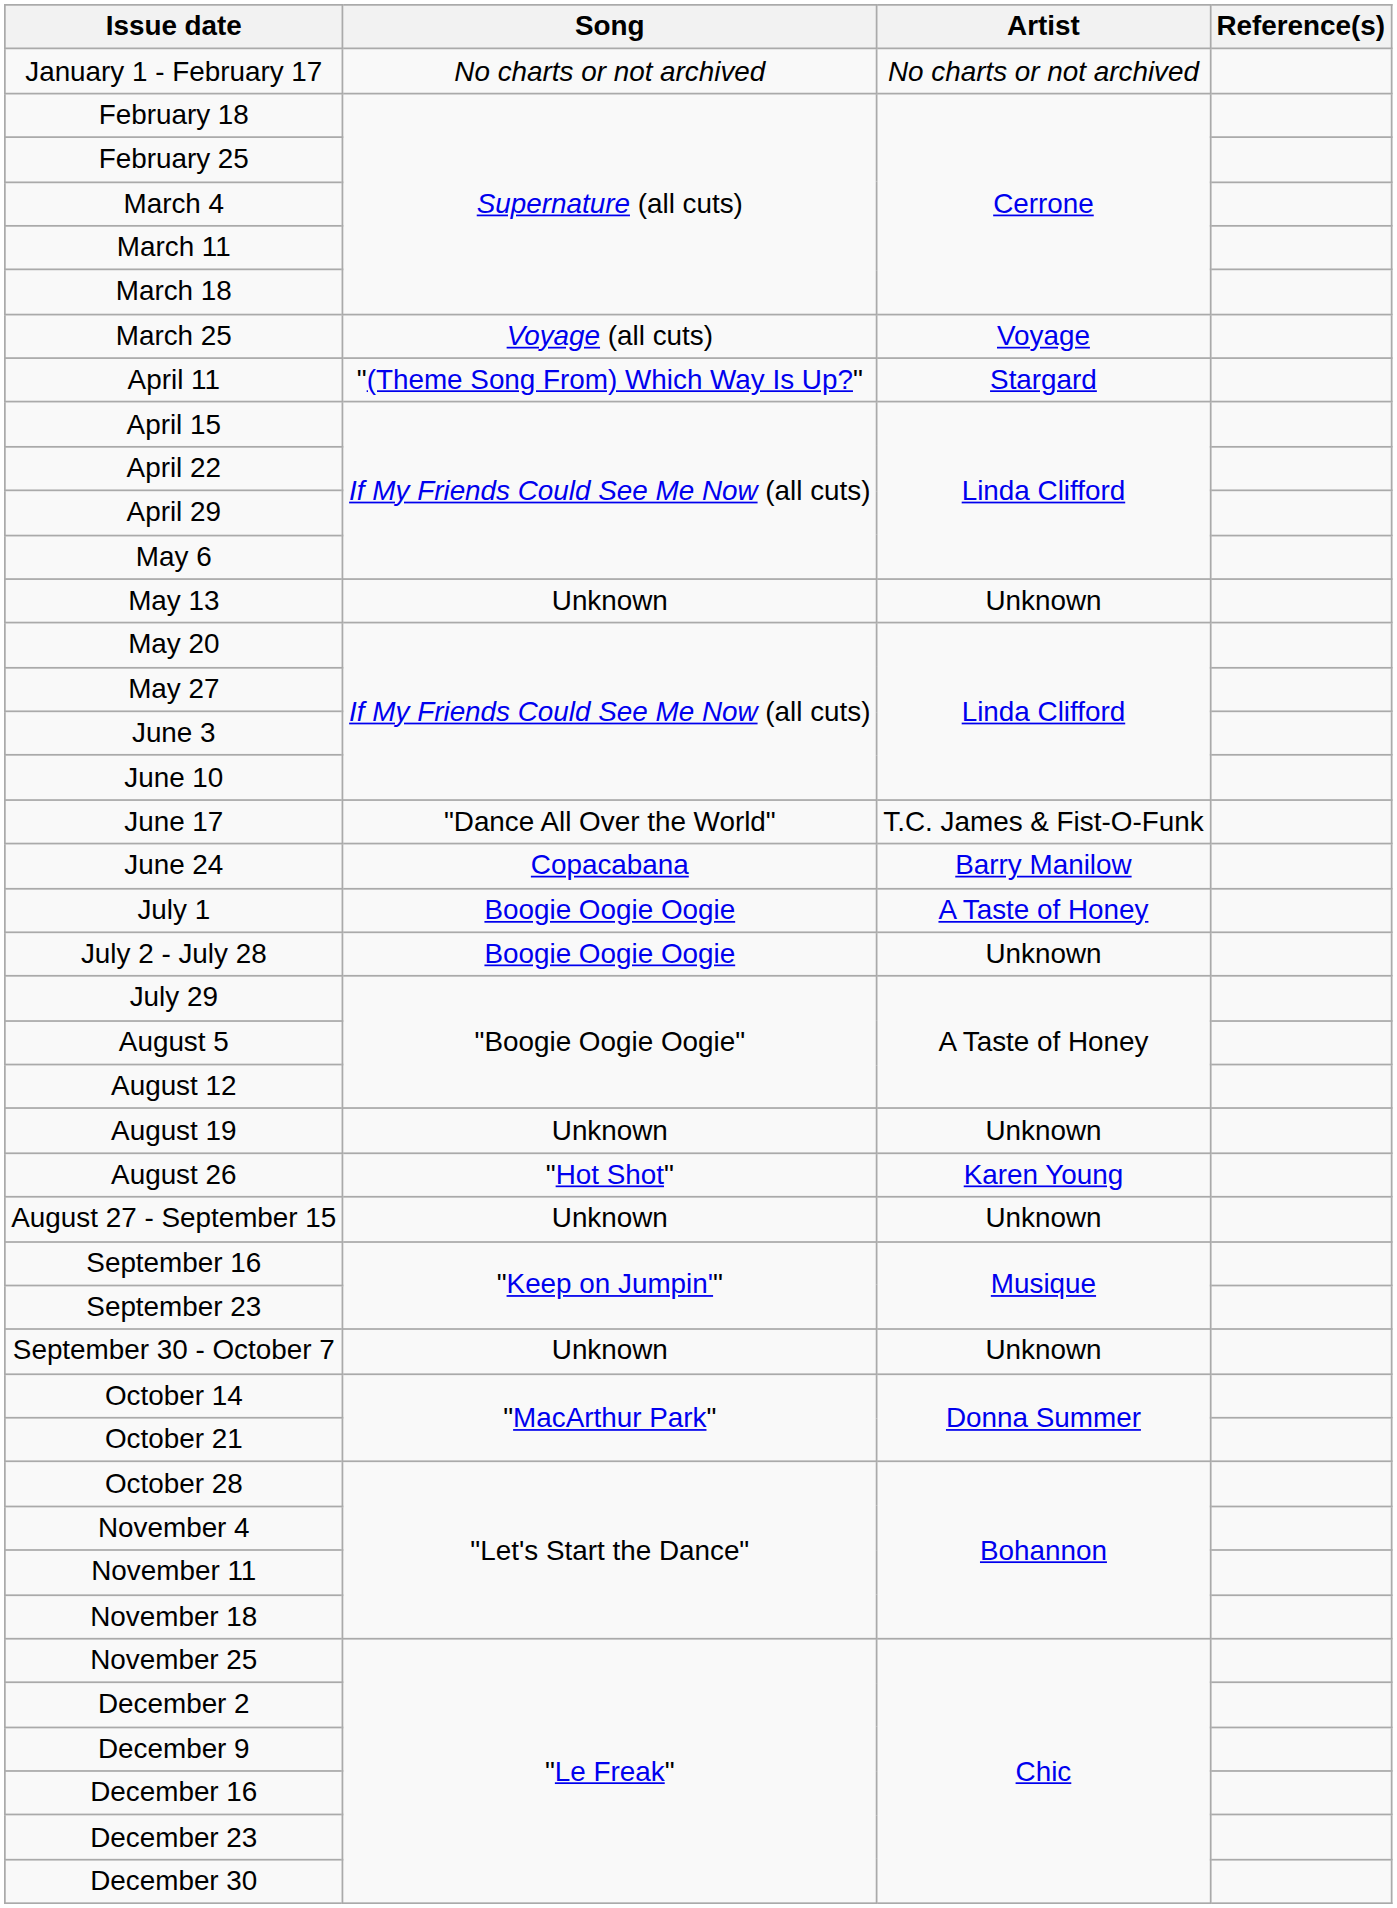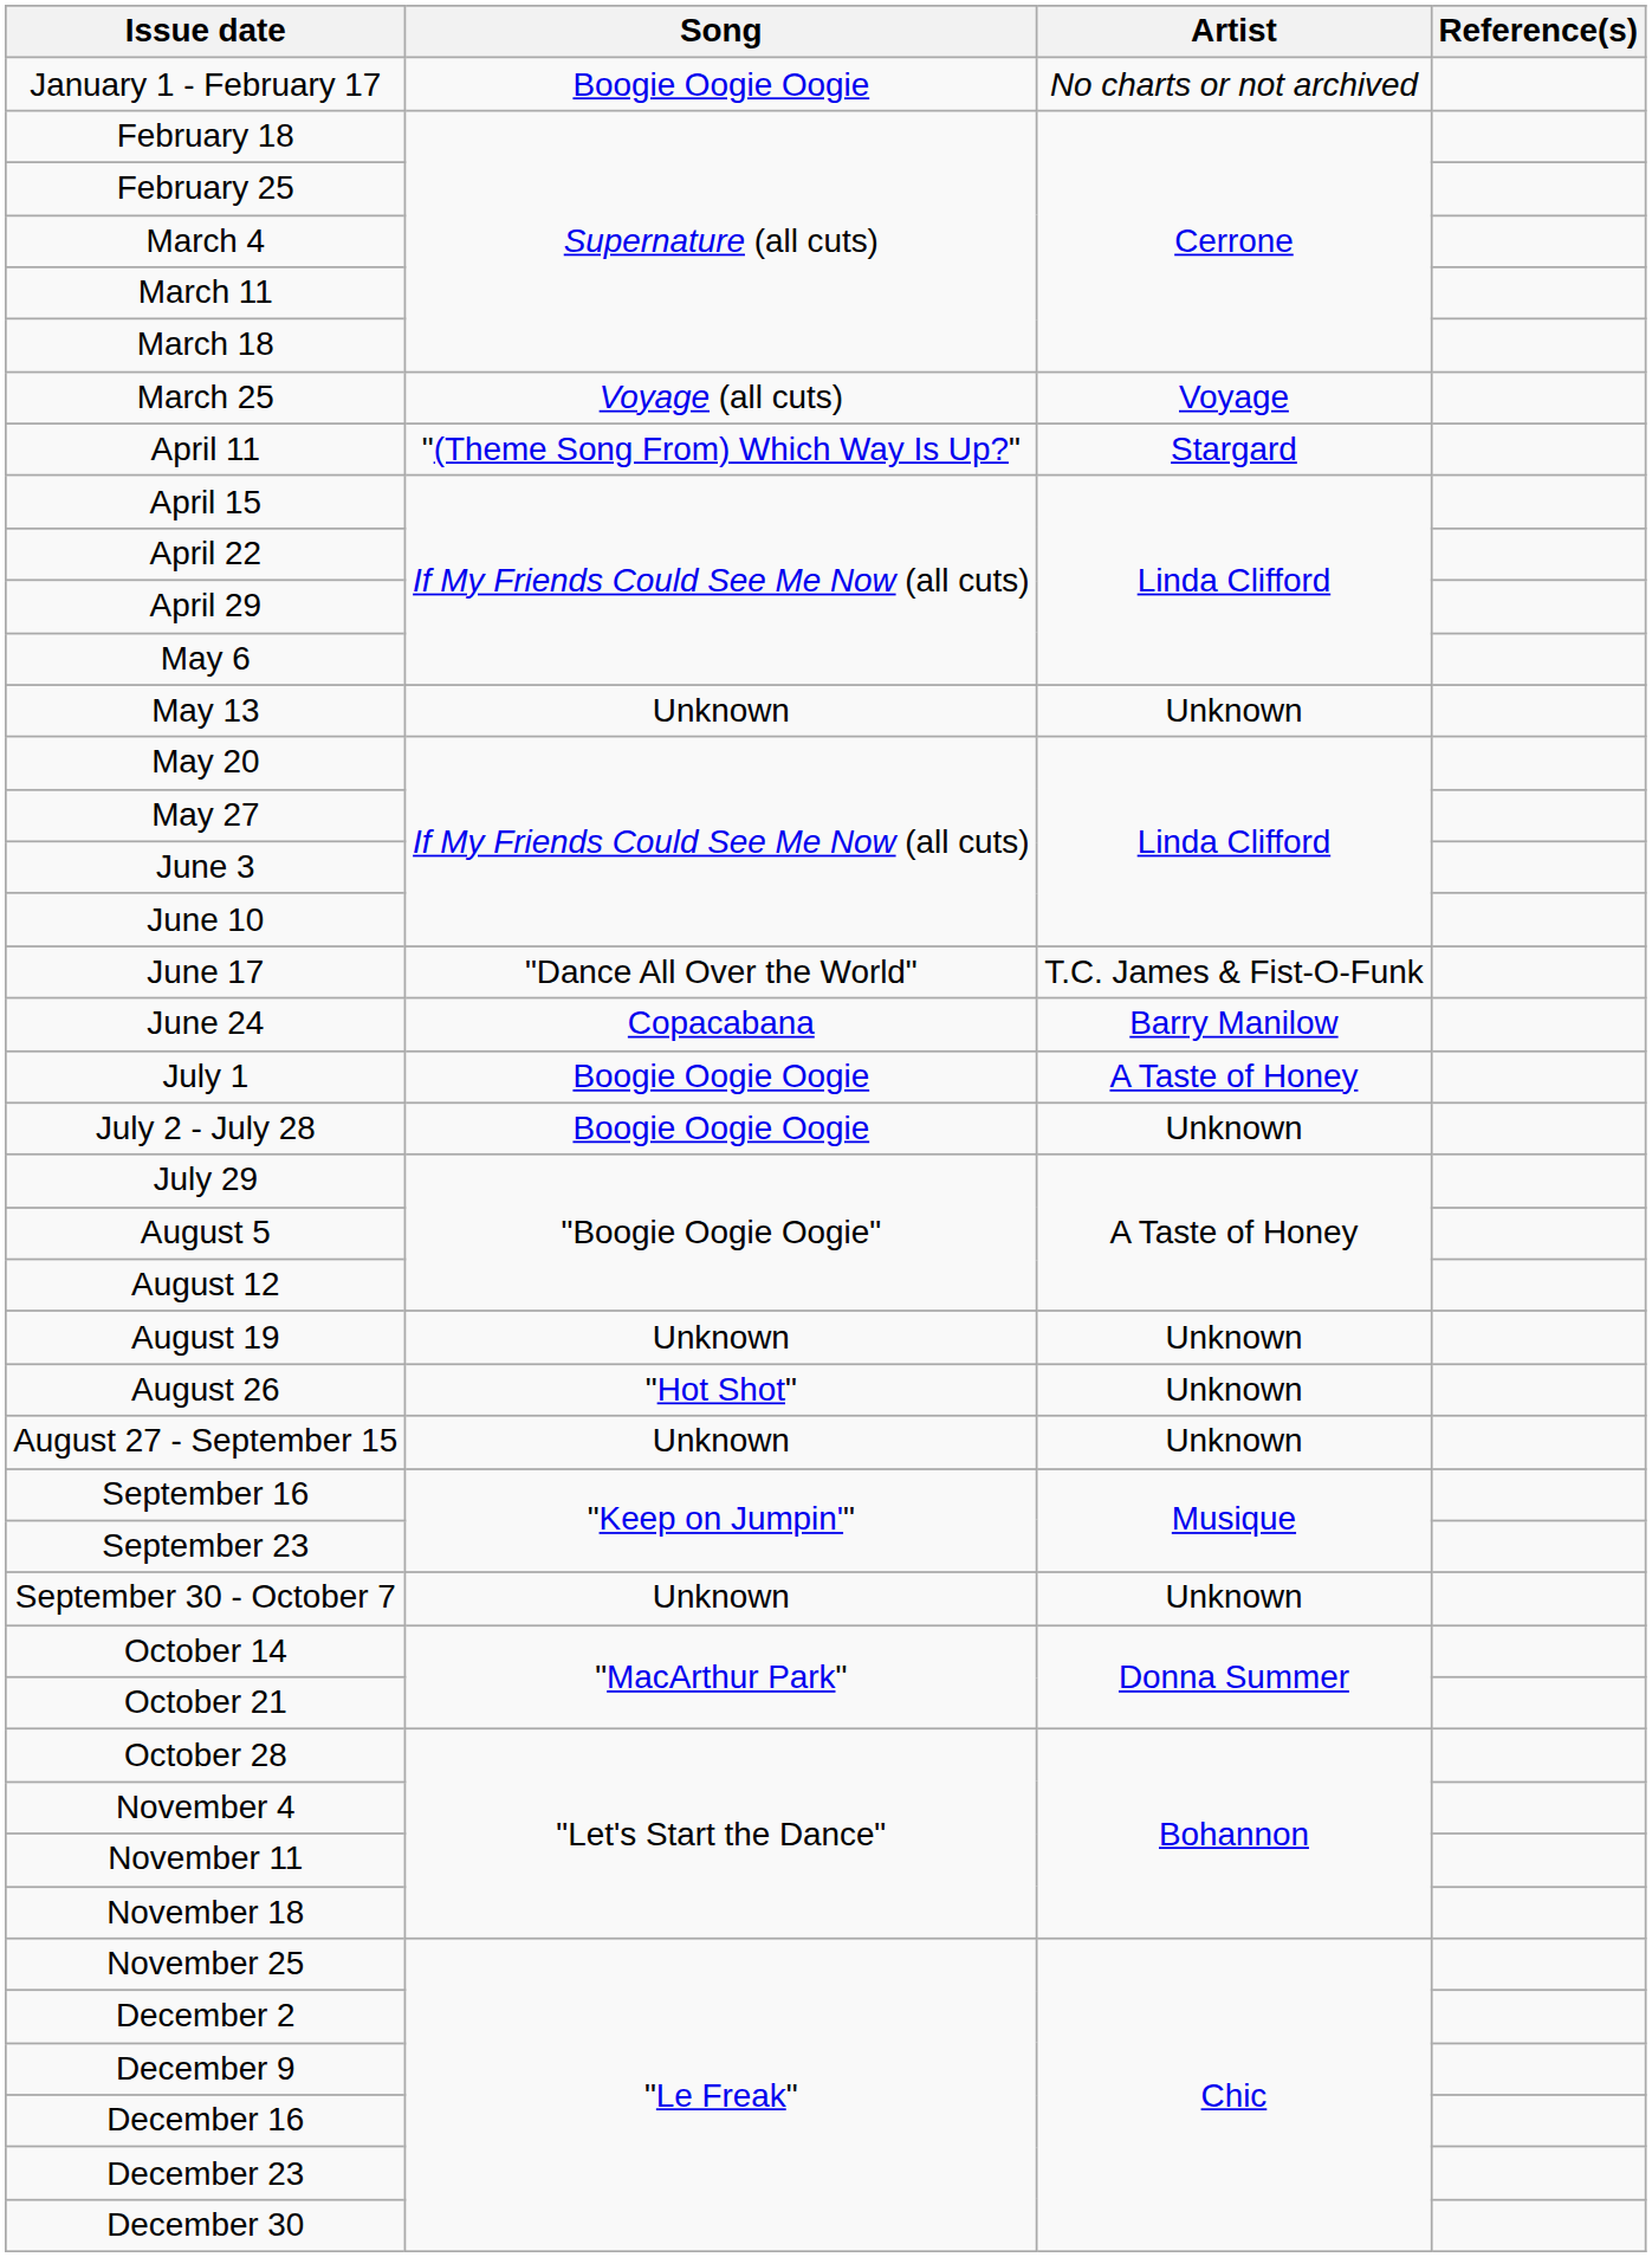January 1 - February 17 | Song: No charts or not archived -> Boogie Oogie Oogie
August 26 | Artist: Karen Young -> Unknown
